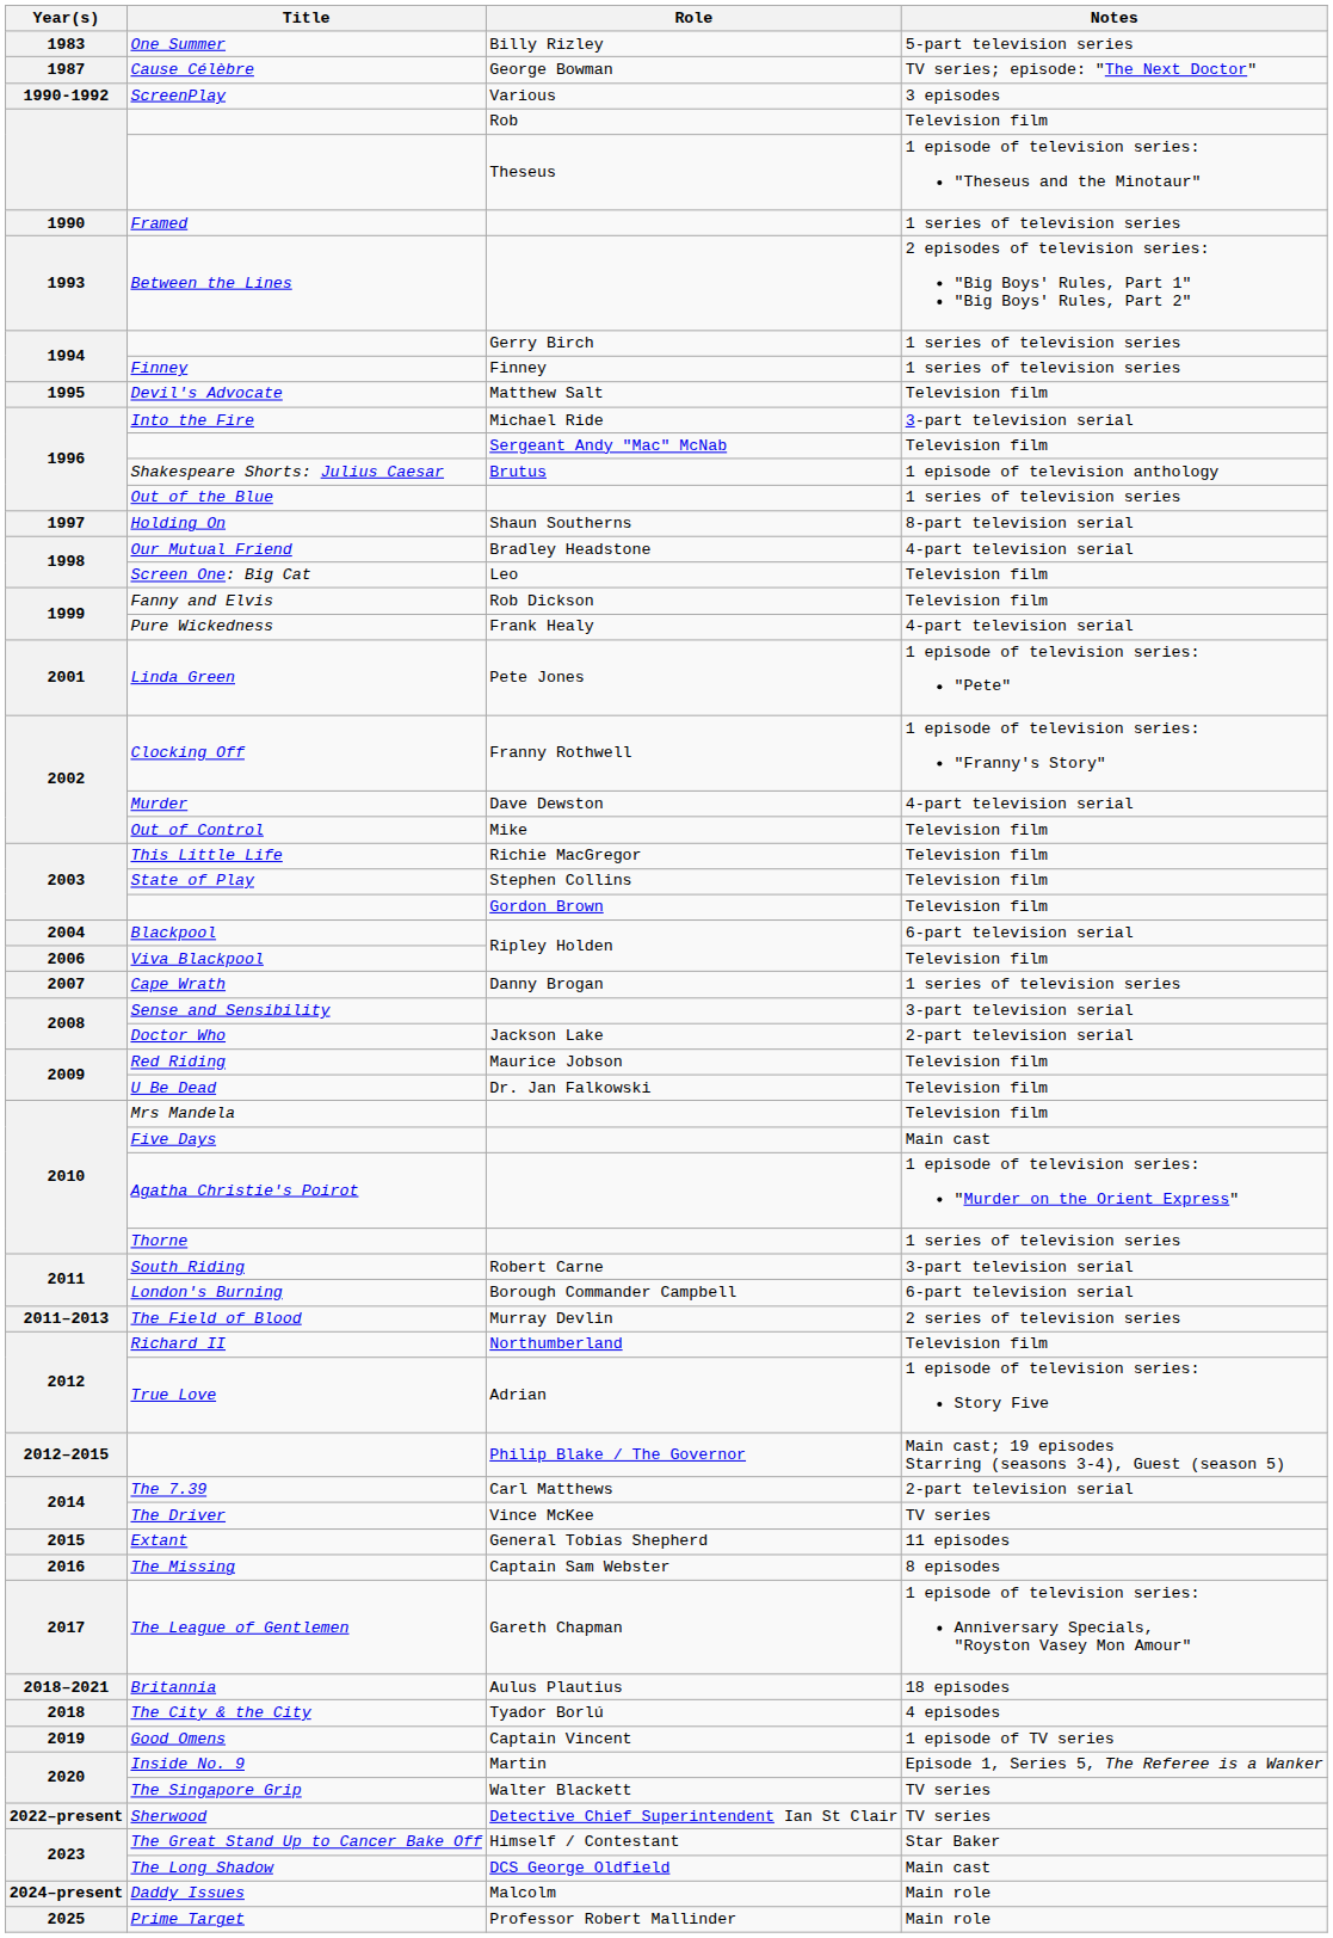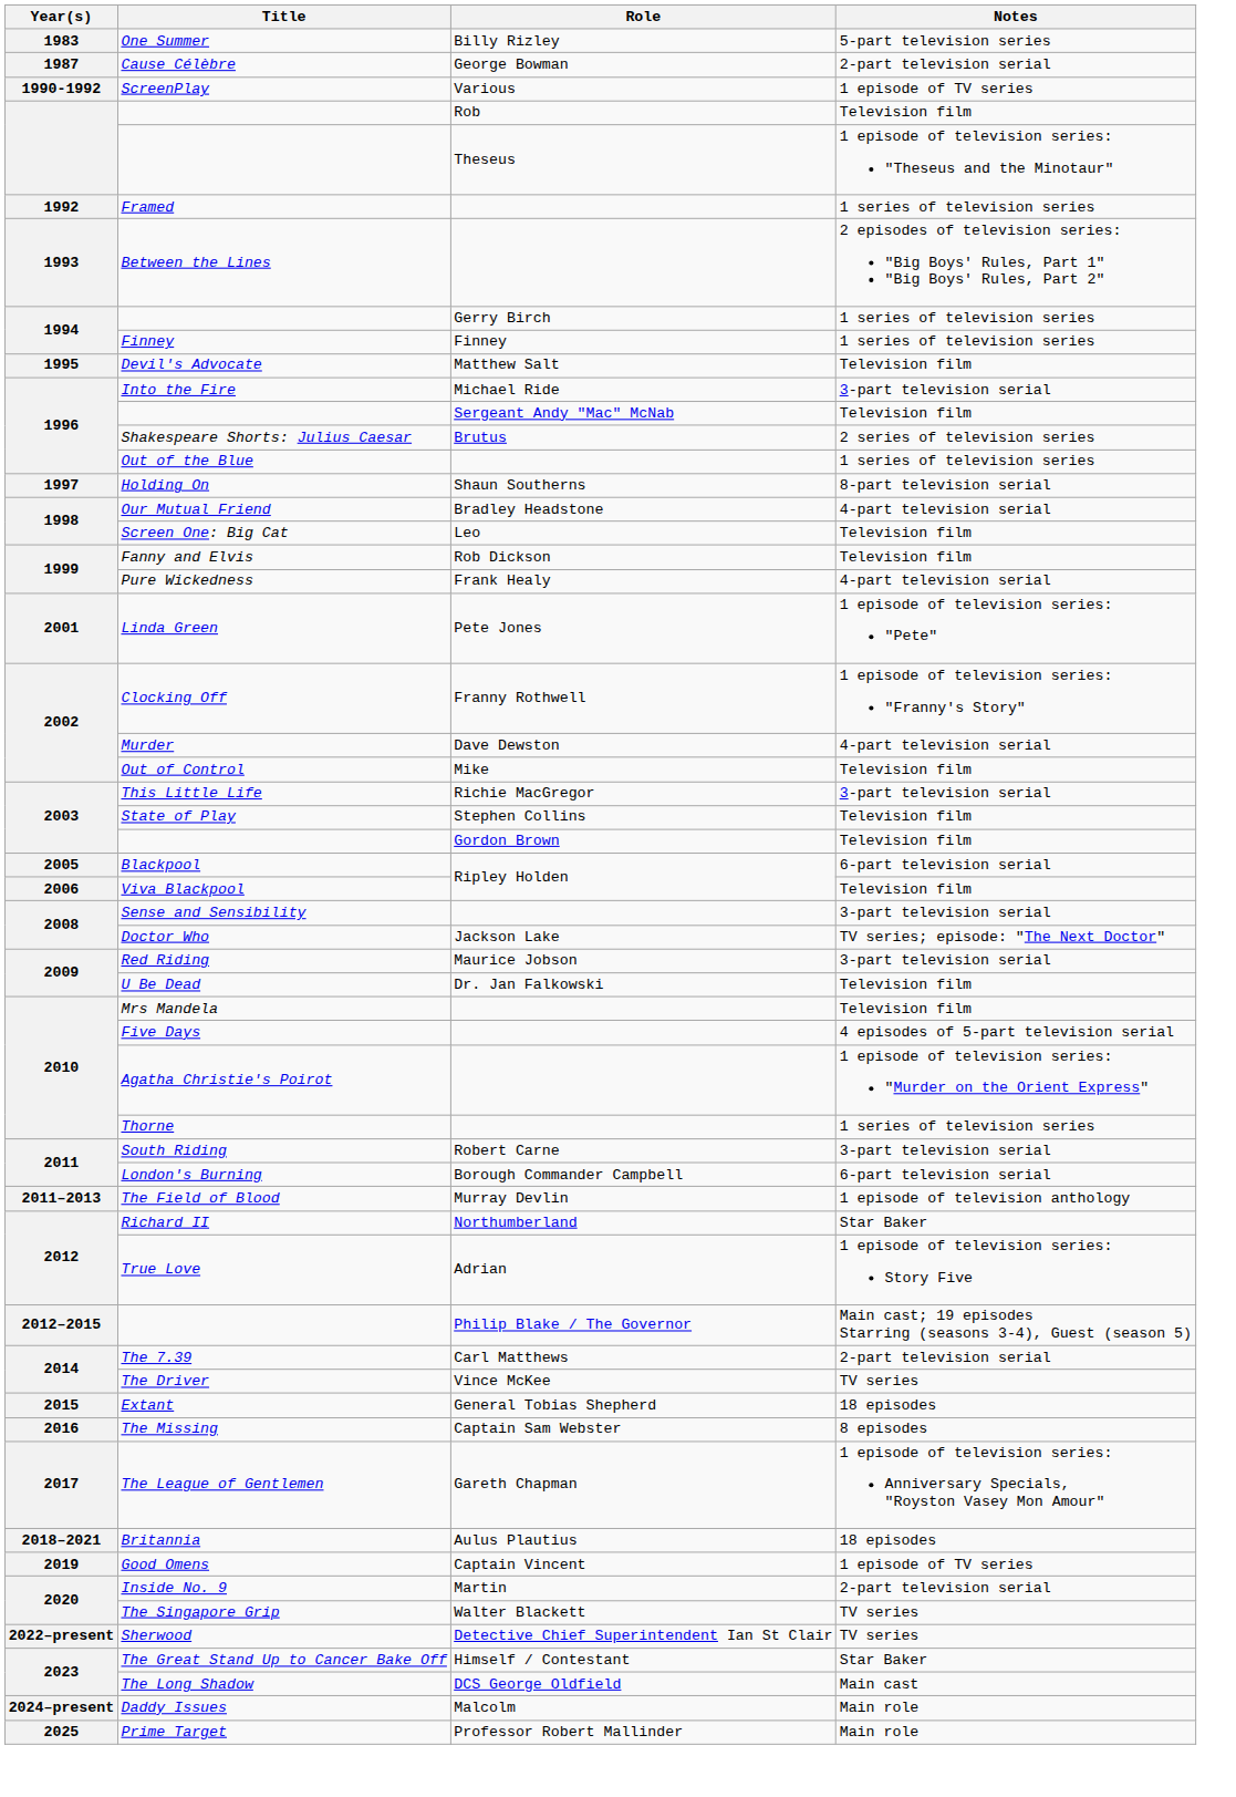Cause Célèbre | Notes: TV series; episode: "The Next Doctor" -> 2-part television serial
ScreenPlay | Notes: 3 episodes -> 1 episode of TV series
Framed | Year(s): 1990 -> 1992
Shakespeare Shorts: Julius Caesar | Notes: 1 episode of television anthology -> 2 series of television series
This Little Life | Notes: Television film -> 3-part television serial
Blackpool | Year(s): 2004 -> 2005
- row: 2007 | Cape Wrath | Danny Brogan | 1 series of television series
Doctor Who | Notes: 2-part television serial -> TV series; episode: "The Next Doctor"
Red Riding | Notes: Television film -> 3-part television serial
Five Days | Notes: Main cast -> 4 episodes of 5-part television serial
The Field of Blood | Notes: 2 series of television series -> 1 episode of television anthology
Richard II | Notes: Television film -> Star Baker
Extant | Notes: 11 episodes -> 18 episodes
- row: 2018 | The City & the City | Tyador Borlú | 4 episodes
Inside No. 9 | Notes: Episode 1, Series 5, The Referee is a Wanker -> 2-part television serial
